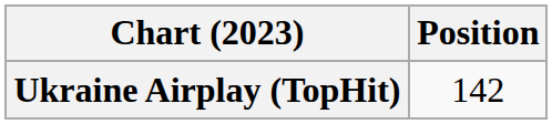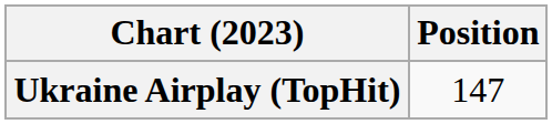Ukraine Airplay (TopHit) | Position: 142 -> 147
